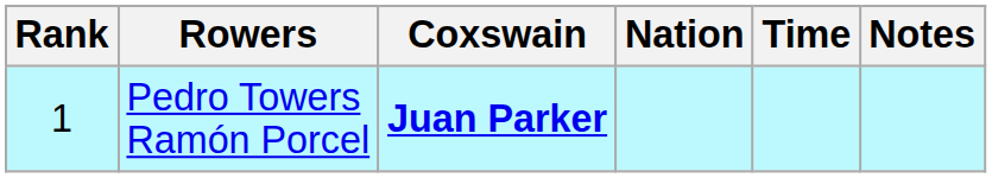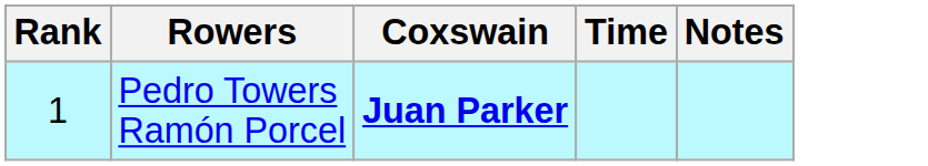- column: Nation
